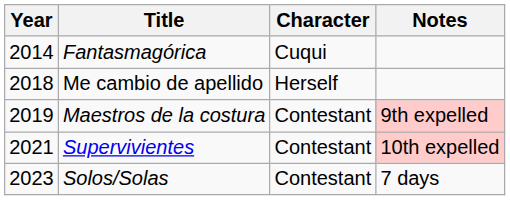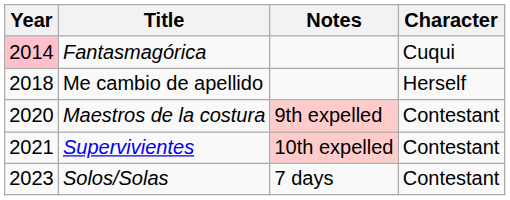columns swapped: Character <-> Notes
Fantasmagórica | Year: no background -> pink background
Maestros de la costura | Year: 2019 -> 2020
